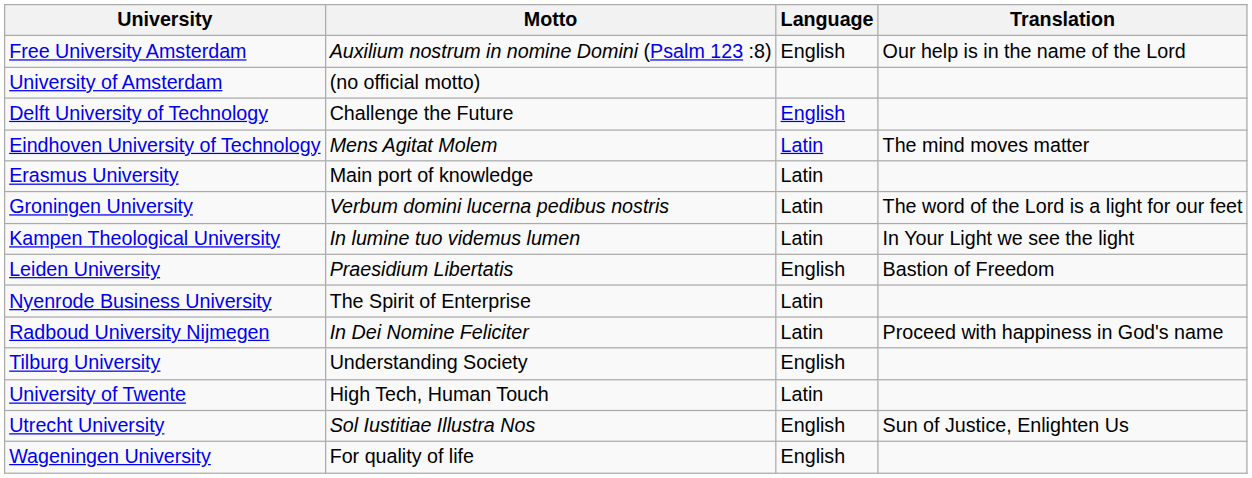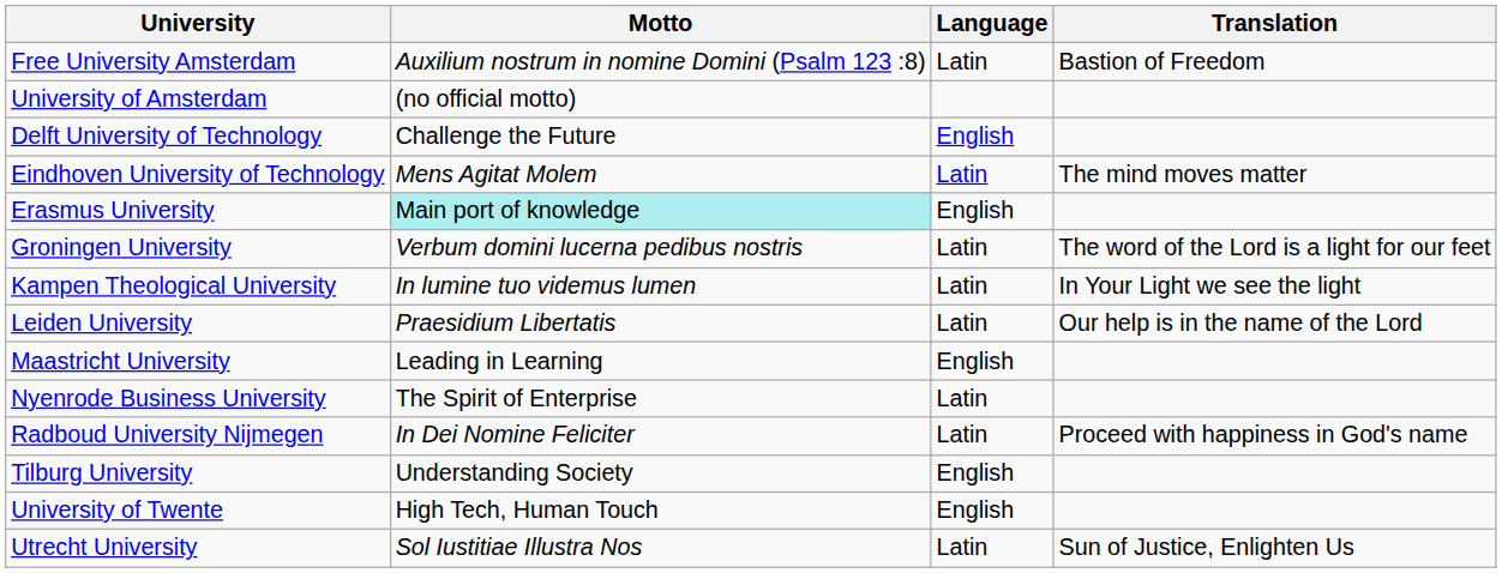Free University Amsterdam | Language: English -> Latin
Free University Amsterdam | Translation: Our help is in the name of the Lord -> Bastion of Freedom
Erasmus University | Motto: no background -> paleturquoise background
Erasmus University | Language: Latin -> English
Leiden University | Language: English -> Latin
Leiden University | Translation: Bastion of Freedom -> Our help is in the name of the Lord
+ row: Maastricht University | Leading in Learning | English
University of Twente | Language: Latin -> English
Utrecht University | Language: English -> Latin
- row: Wageningen University | For quality of life | English
